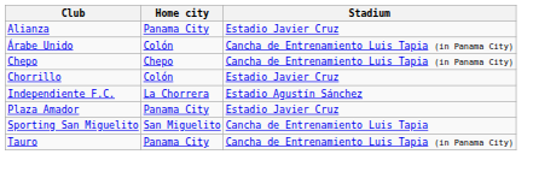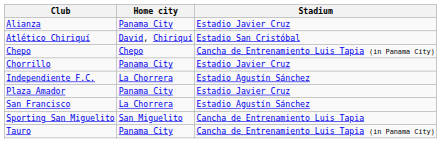- row: Árabe Unido | Colón | Cancha de Entrenamiento Luis Tapia (in Panama City)
+ row: Atlético Chiriquí | David, Chiriquí | Estadio San Cristóbal
Chorrillo | Home city: Colón -> Panama City
+ row: San Francisco | La Chorrera | Estadio Agustín Sánchez
